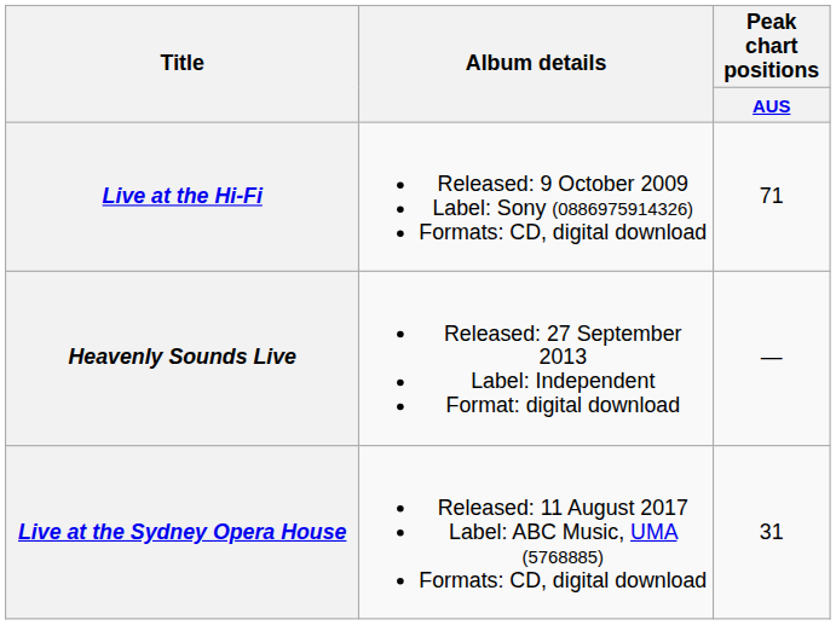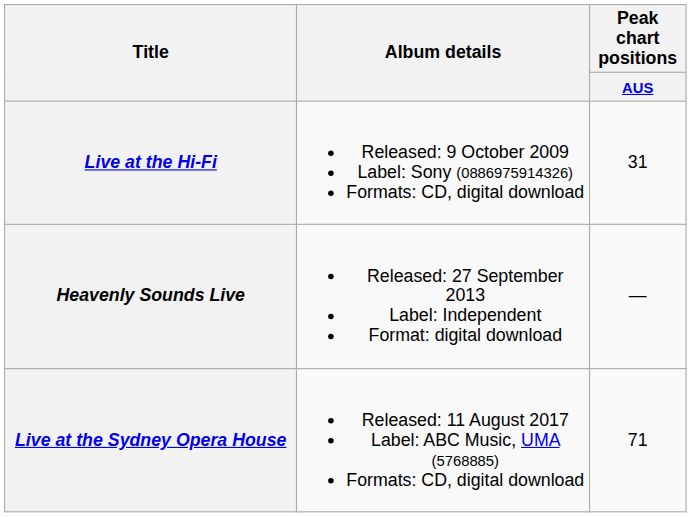Live at the Hi-Fi | Peak chart positions / AUS: 71 -> 31
Live at the Sydney Opera House | Peak chart positions / AUS: 31 -> 71
